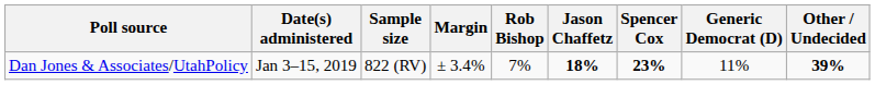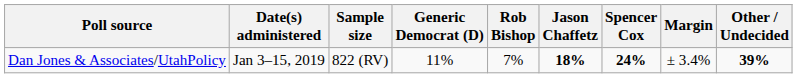columns swapped: Margin <-> Generic Democrat (D)
Dan Jones & Associates/UtahPolicy | Spencer Cox: 23% -> 24%
